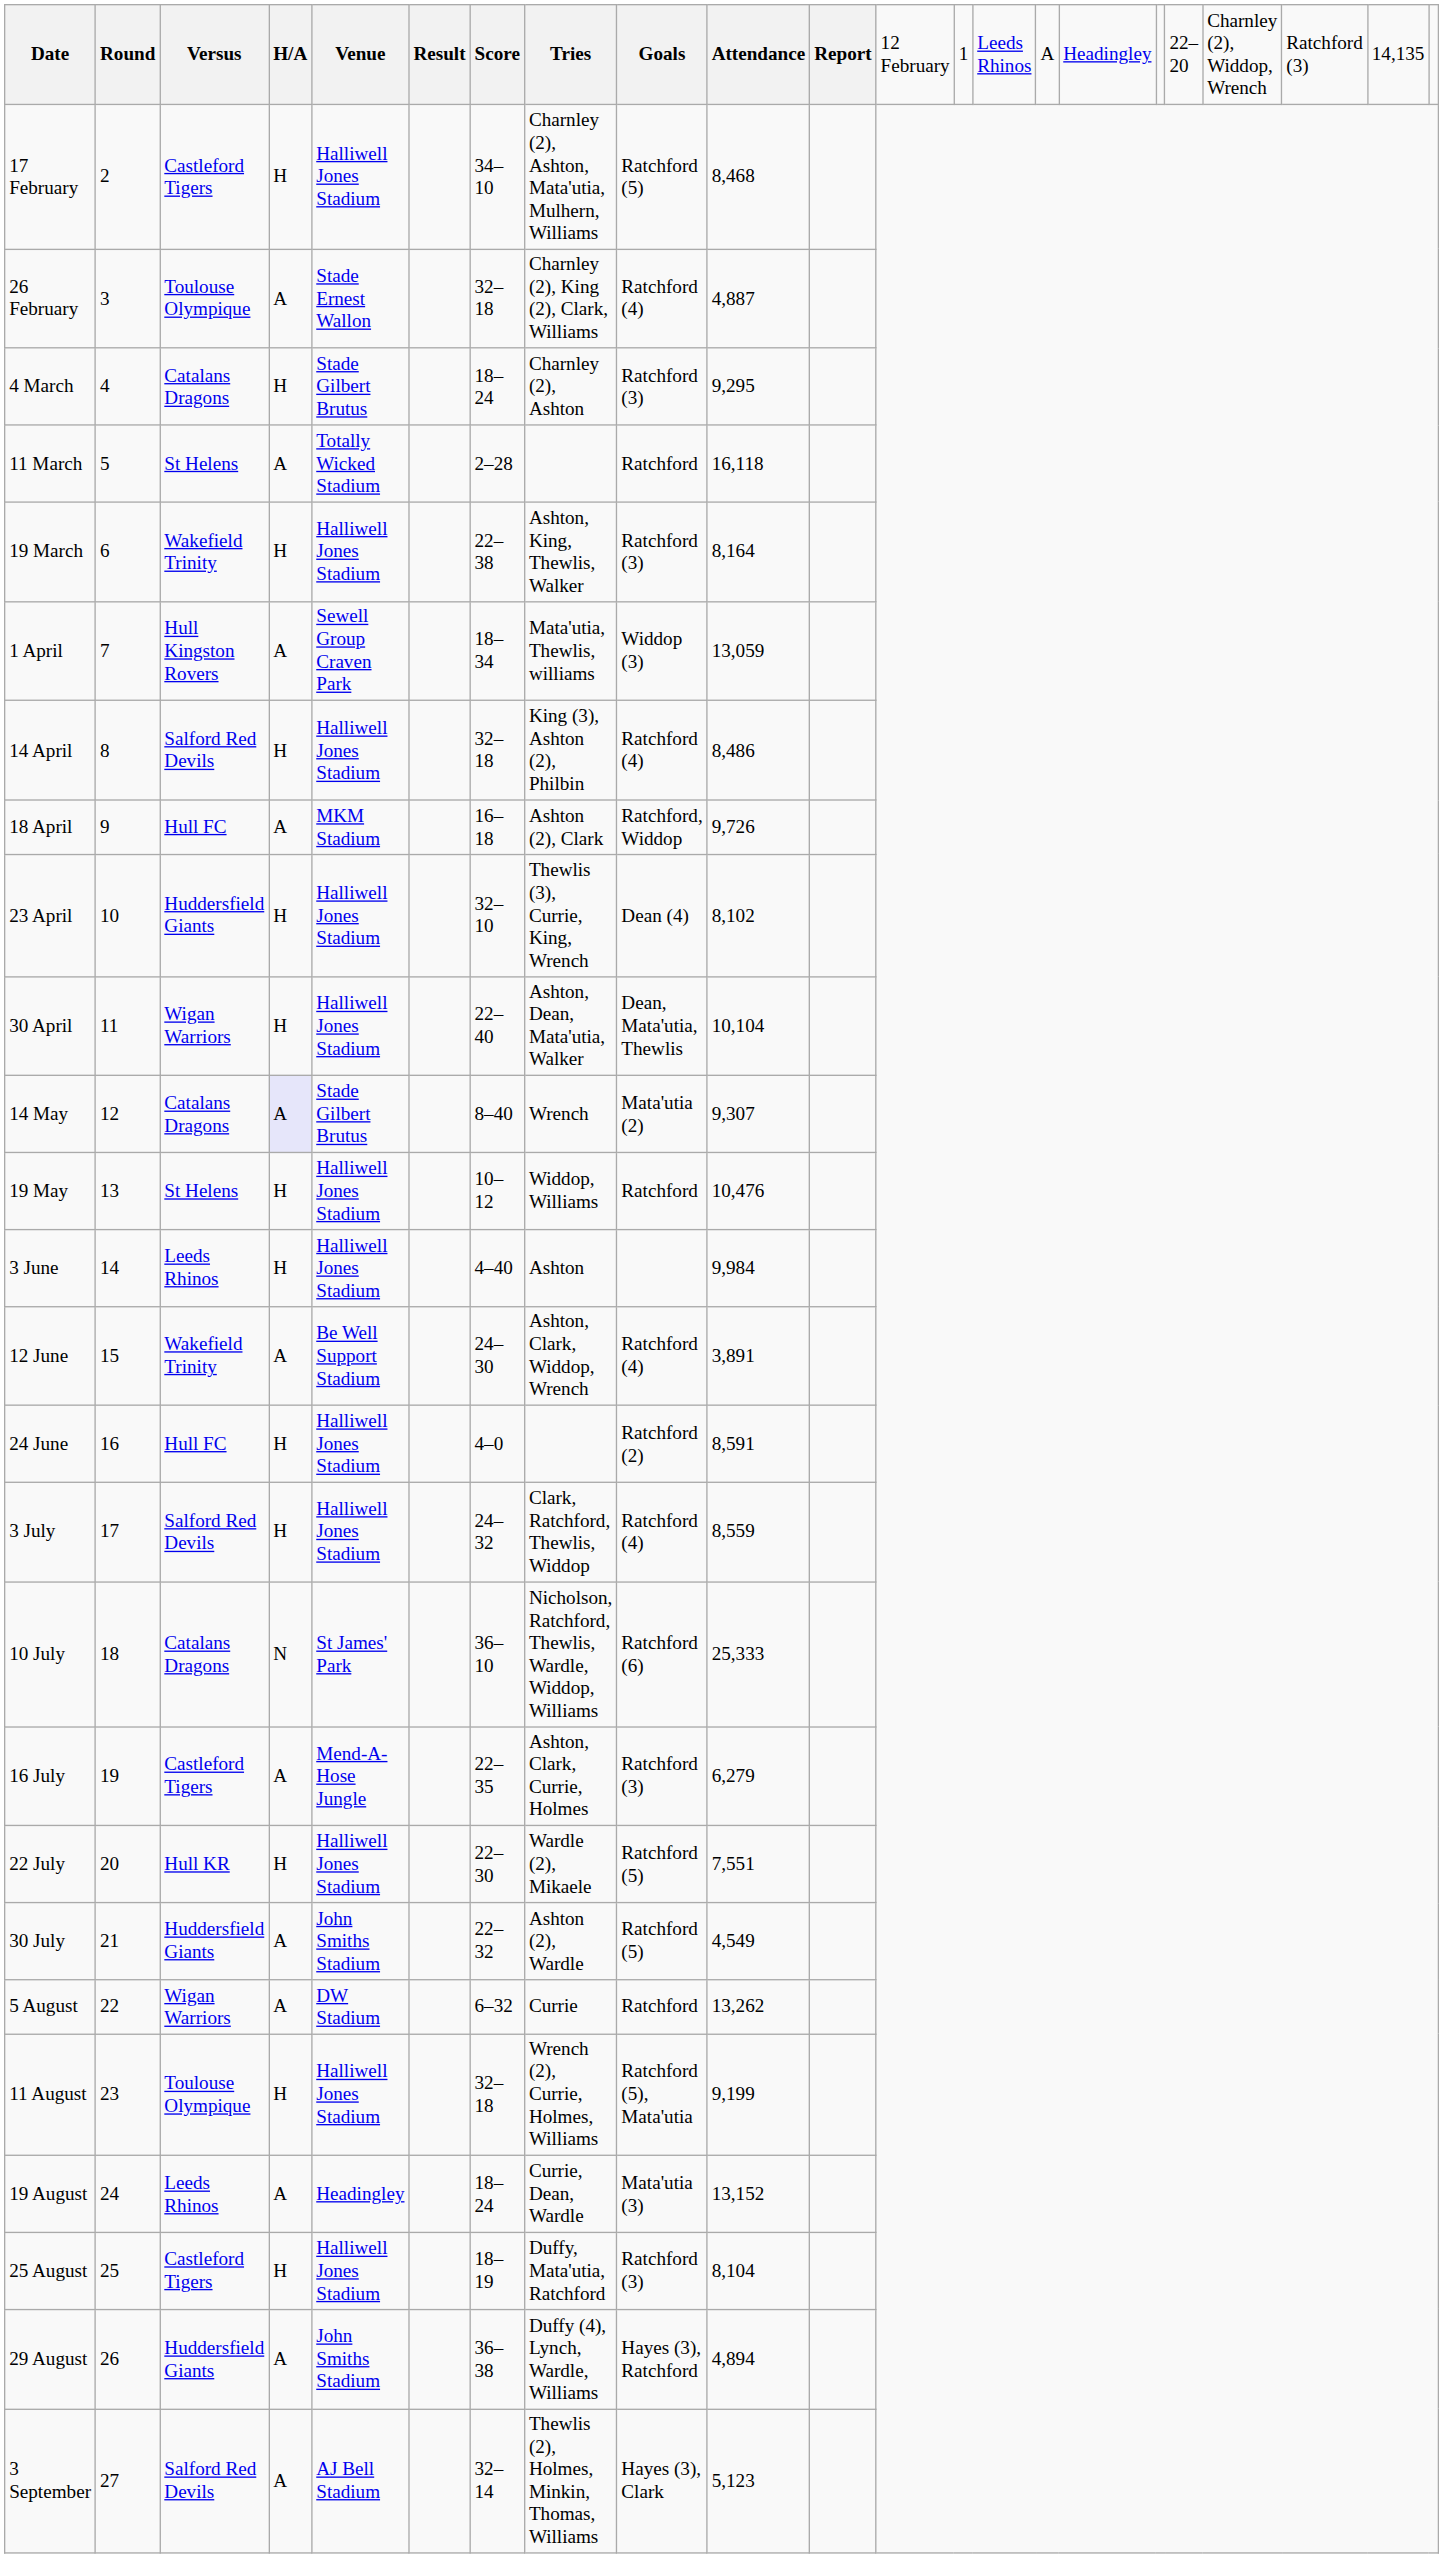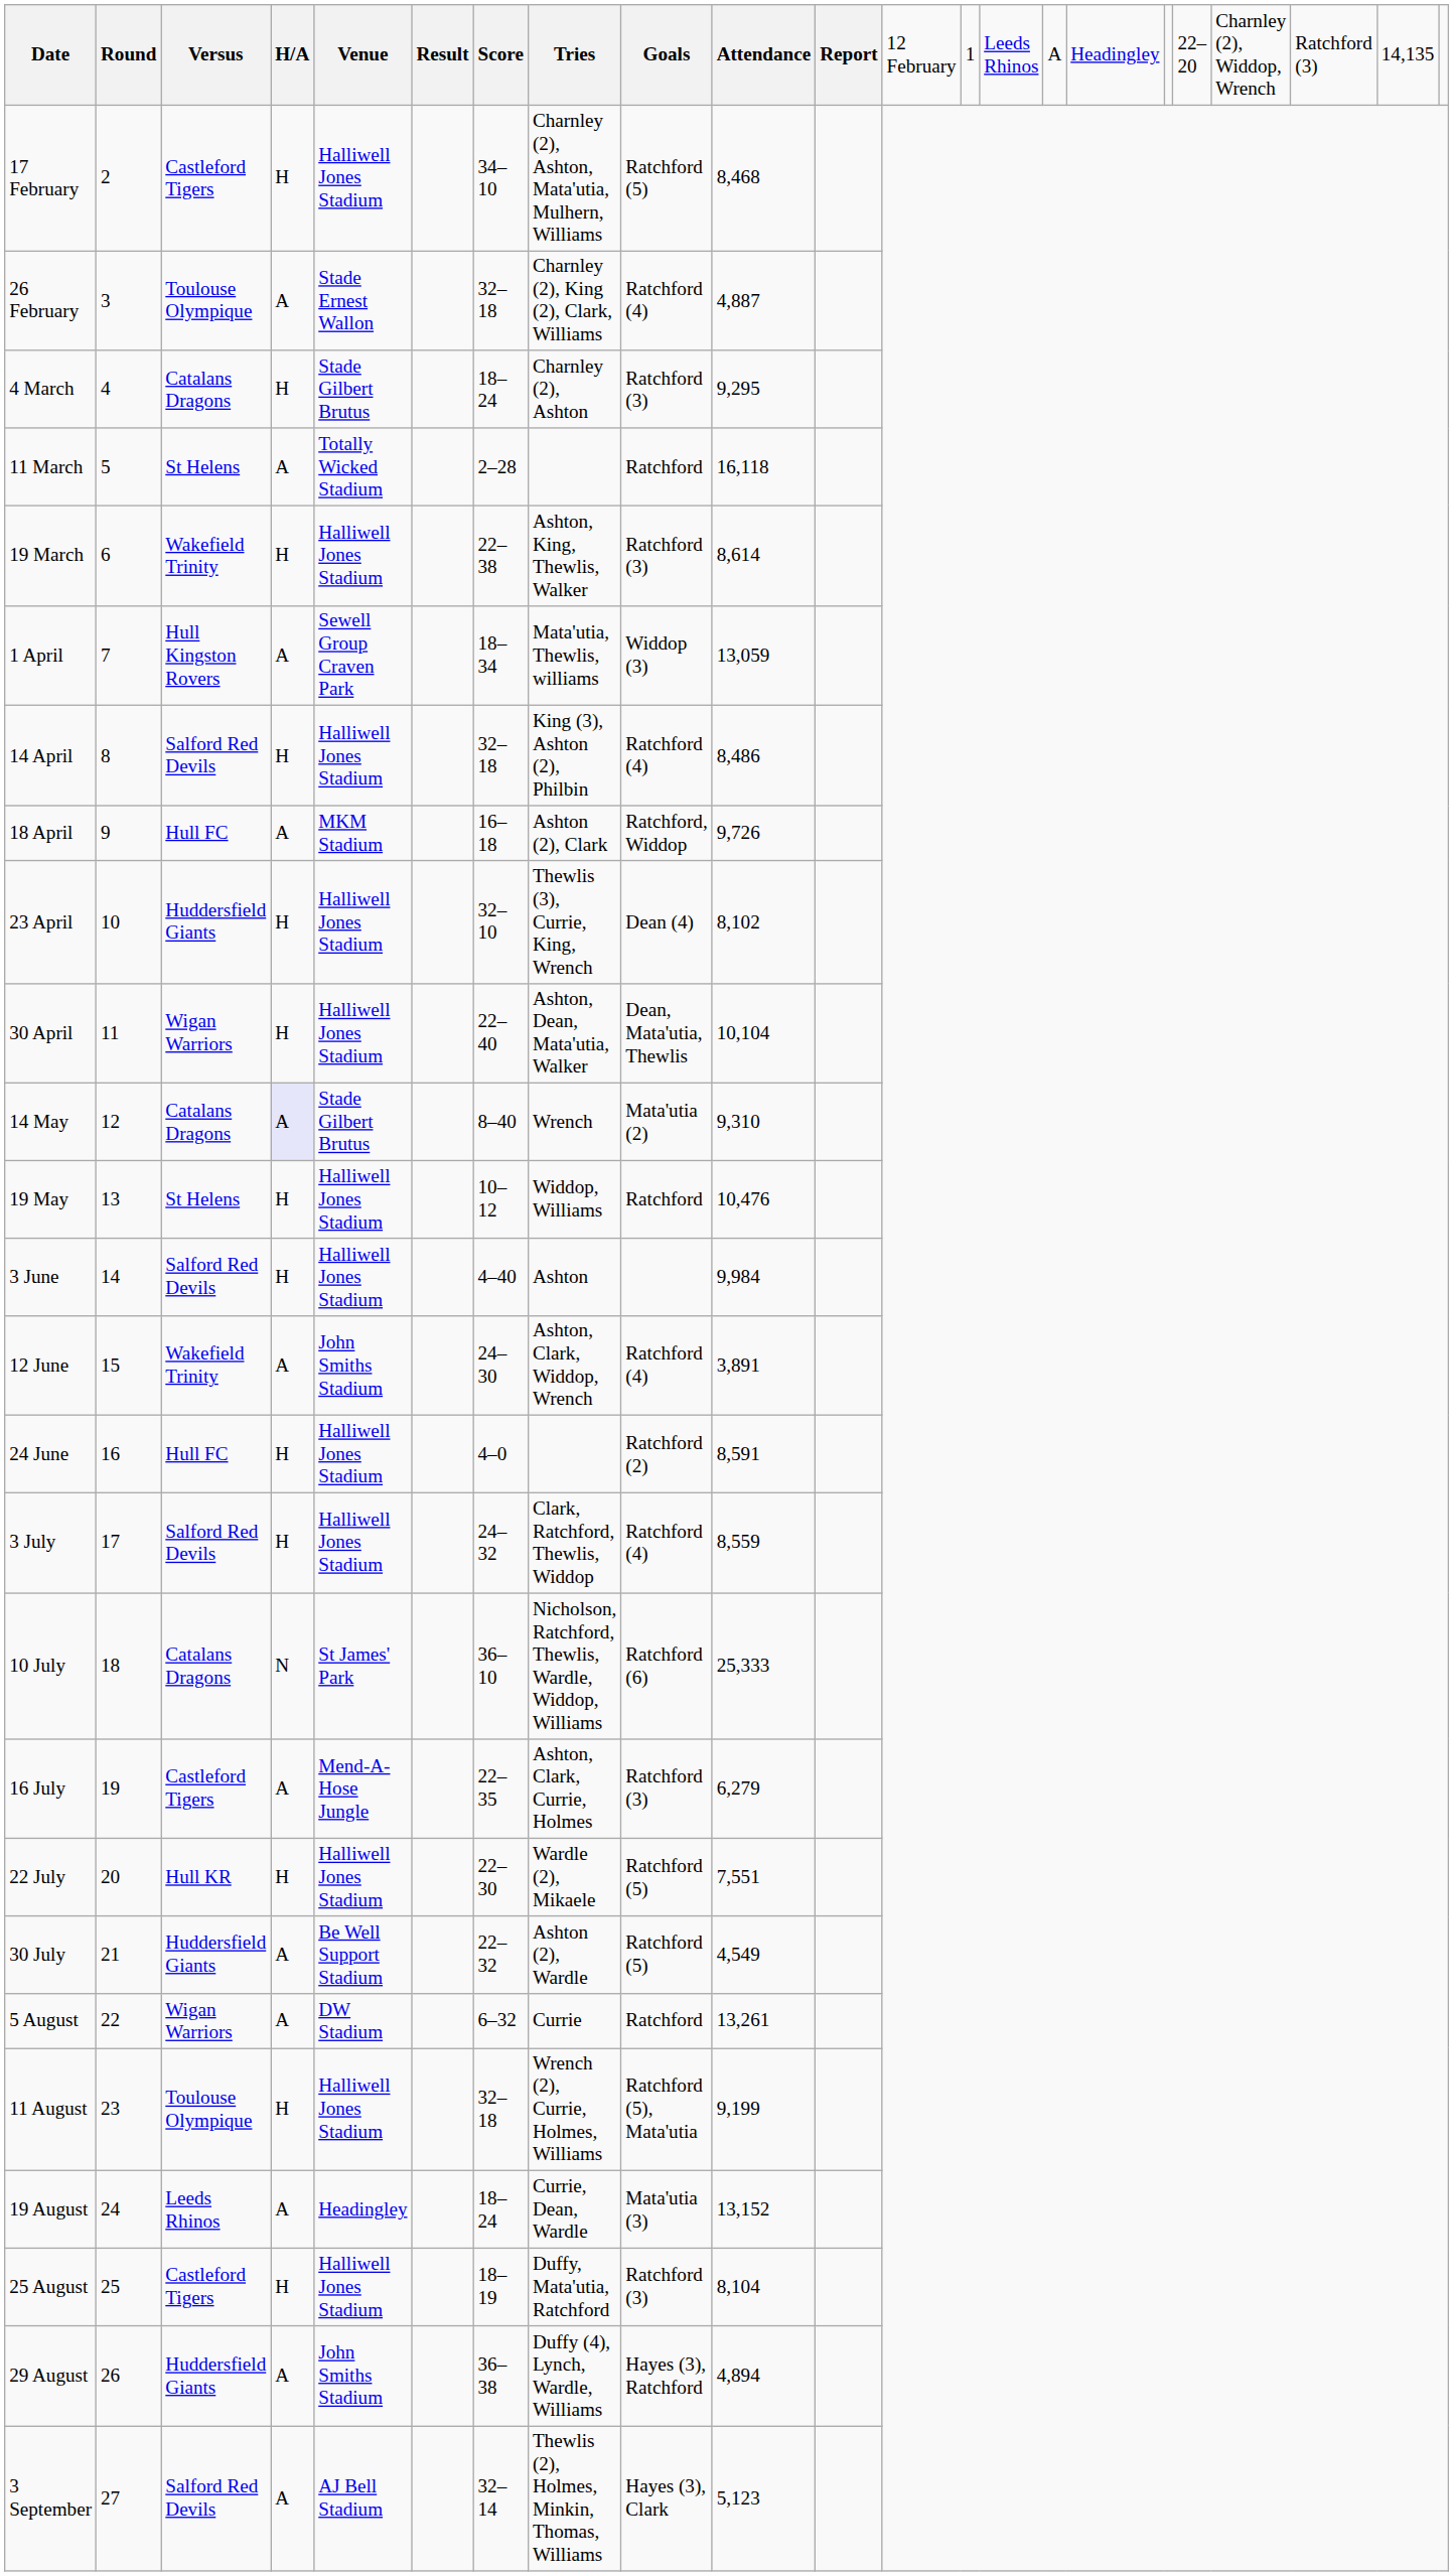19 March | column 10: 8,164 -> 8,614
14 May | column 10: 9,307 -> 9,310
3 June | column 3: Leeds Rhinos -> Salford Red Devils
12 June | column 5: Be Well Support Stadium -> John Smiths Stadium
30 July | column 5: John Smiths Stadium -> Be Well Support Stadium
5 August | column 10: 13,262 -> 13,261
